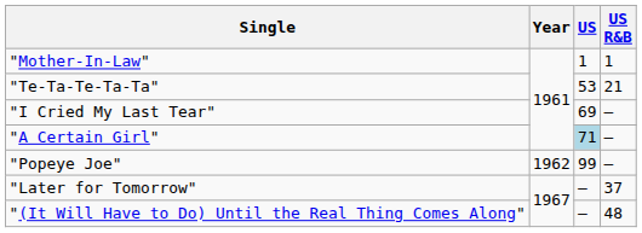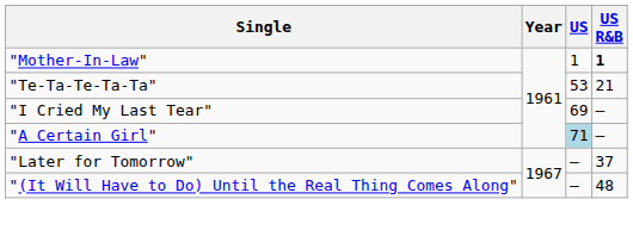"Mother-In-Law" | US R&B: normal -> bold
- row: "Popeye Joe" | 1962 | 99 | —
